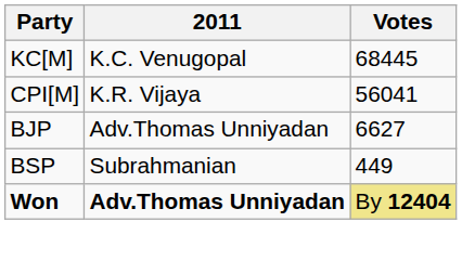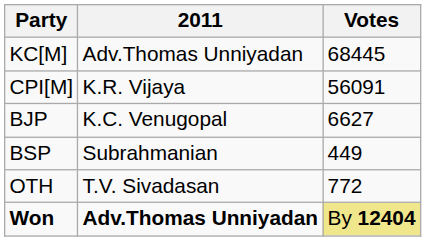KC[M] | 2011: K.C. Venugopal -> Adv.Thomas Unniyadan
CPI[M] | Votes: 56041 -> 56091
BJP | 2011: Adv.Thomas Unniyadan -> K.C. Venugopal
+ row: OTH | T.V. Sivadasan | 772
